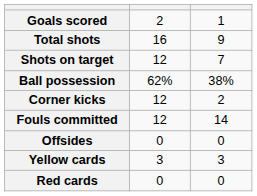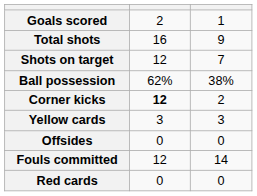Corner kicks | column 2: normal -> bold
rows swapped: Fouls committed <-> Yellow cards
